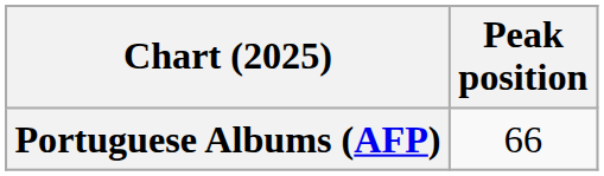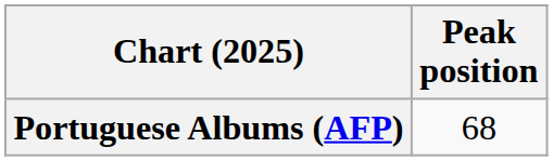Portuguese Albums (AFP) | Peak position: 66 -> 68
